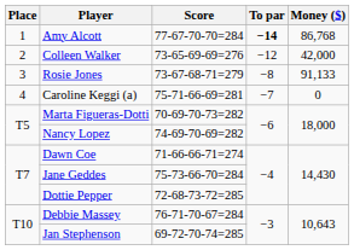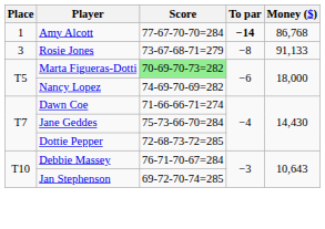- row: 2 | Colleen Walker | 73-65-69-69=276 | −12 | 42,000
- row: 4 | Caroline Keggi (a) | 75-71-66-69=281 | −7 | 0
Marta Figueras-Dotti | Score: no background -> lightgreen background
